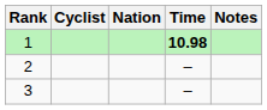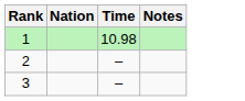- column: Cyclist
1 | Time: bold -> normal
